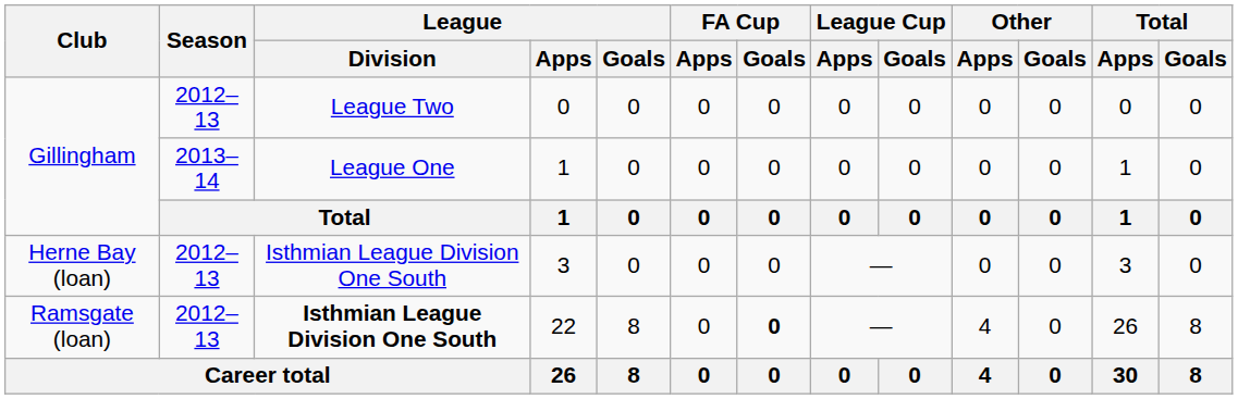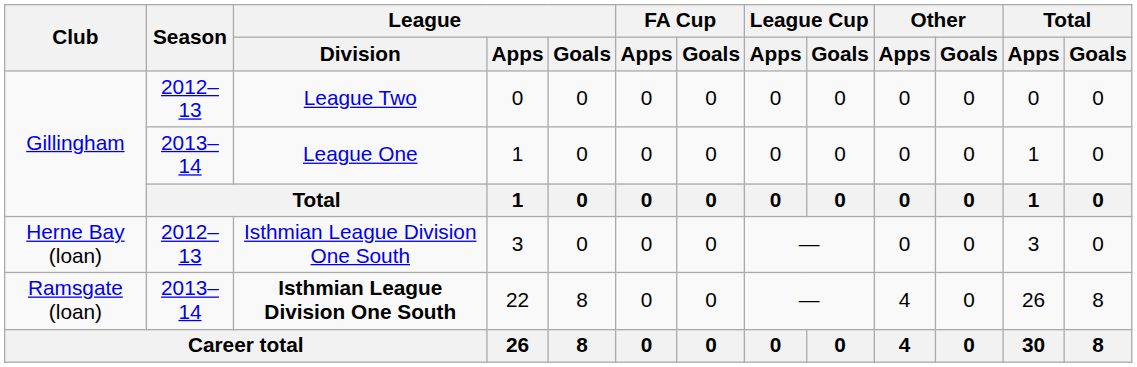22 | Season: 2012–13 -> 2013–14
22 | FA Cup / Goals: bold -> normal
